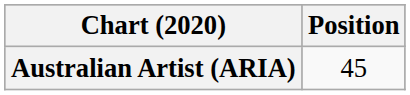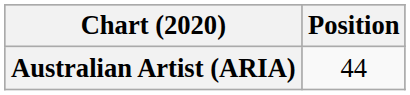Australian Artist (ARIA) | Position: 45 -> 44
